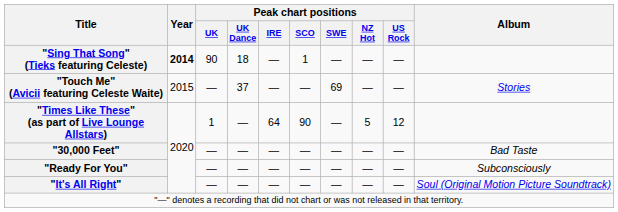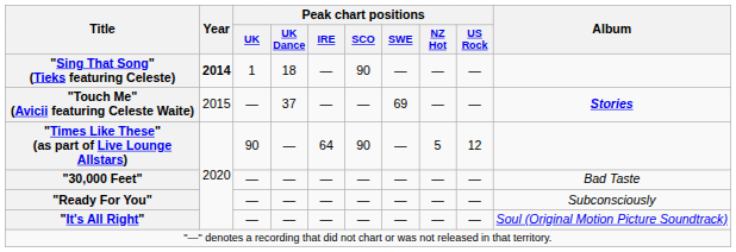"Sing That Song" (Tieks featuring Celeste) | Peak chart positions / UK: 90 -> 1
"Sing That Song" (Tieks featuring Celeste) | Peak chart positions / SCO: 1 -> 90
"Touch Me" (Avicii featuring Celeste Waite) | Album: normal -> bold
"Times Like These" (as part of Live Lounge Allstars) | Peak chart positions / UK: 1 -> 90
